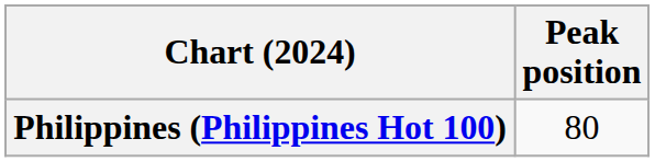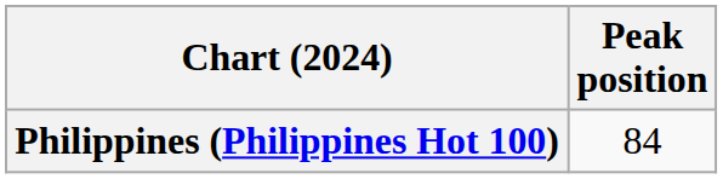Philippines (Philippines Hot 100) | Peak position: 80 -> 84
